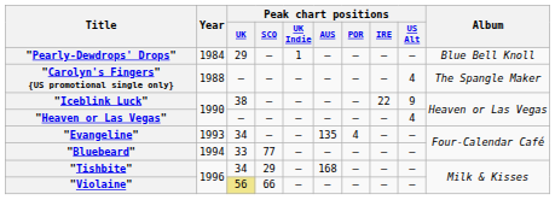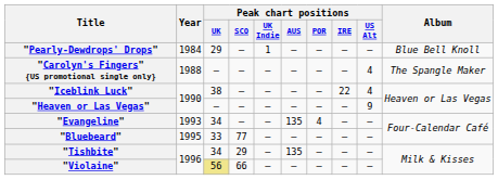"Iceblink Luck" | Peak chart positions / US Alt: 9 -> 4
"Heaven or Las Vegas" | Peak chart positions / US Alt: 4 -> 9
"Bluebeard" | Year: 1994 -> 1995
"Tishbite" | Peak chart positions / AUS: 168 -> 135
